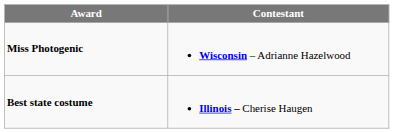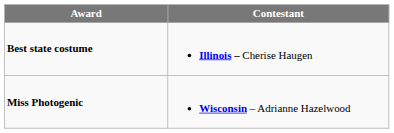rows swapped: Miss Photogenic <-> Best state costume
